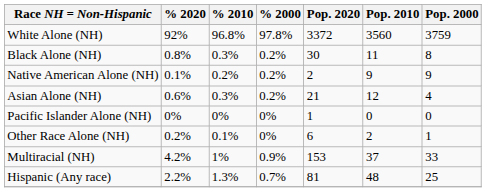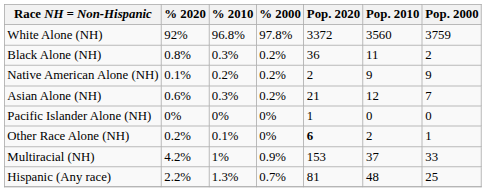Black Alone (NH) | Pop. 2020: 30 -> 36
Black Alone (NH) | Pop. 2000: 8 -> 2
Asian Alone (NH) | Pop. 2000: 4 -> 7
Other Race Alone (NH) | Pop. 2020: normal -> bold
